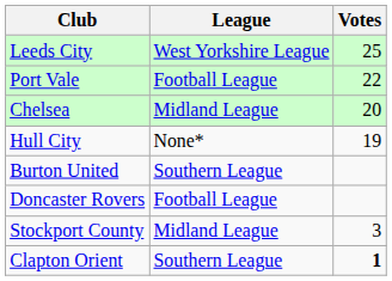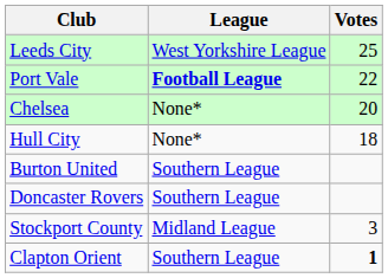Port Vale | League: normal -> bold
Chelsea | League: Midland League -> None*
Hull City | Votes: 19 -> 18
Doncaster Rovers | League: Football League -> Southern League
